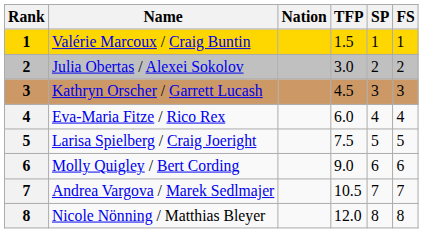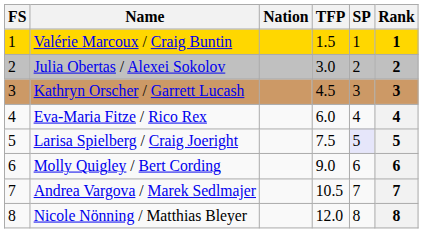columns swapped: Rank <-> FS
Larisa Spielberg / Craig Joeright | SP: no background -> lavender background
